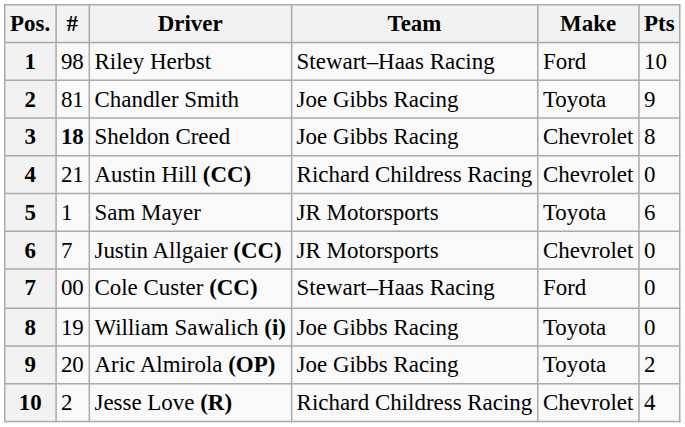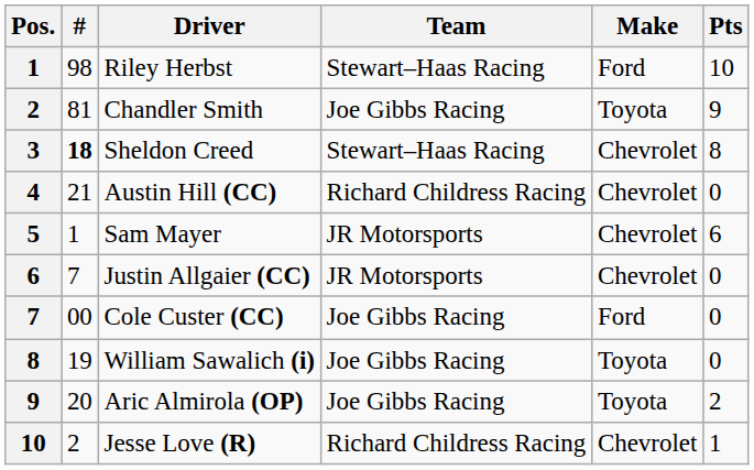Sheldon Creed | Team: Joe Gibbs Racing -> Stewart–Haas Racing
Sam Mayer | Make: Toyota -> Chevrolet
Cole Custer (CC) | Team: Stewart–Haas Racing -> Joe Gibbs Racing
Jesse Love (R) | Pts: 4 -> 1
